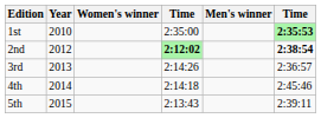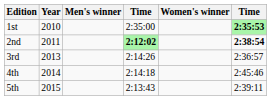columns swapped: Men's winner <-> Women's winner
2nd | Year: 2012 -> 2011
